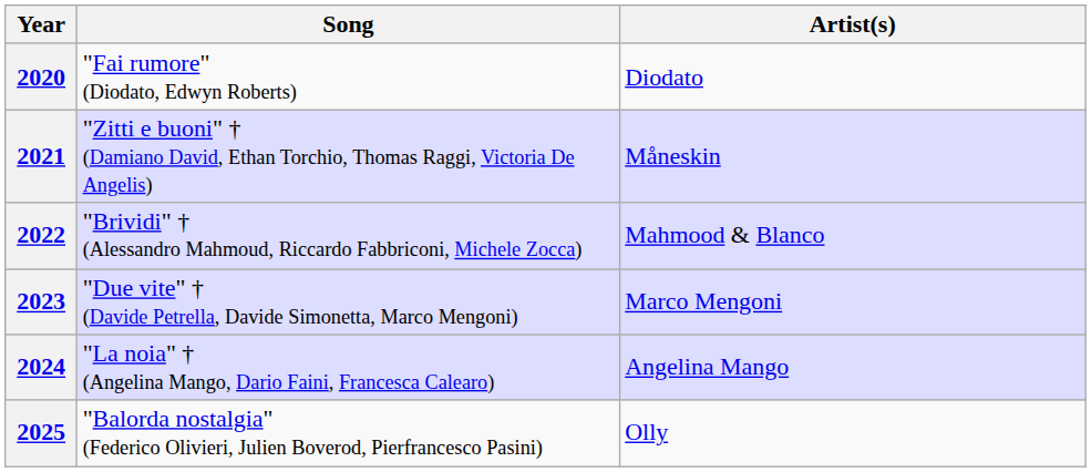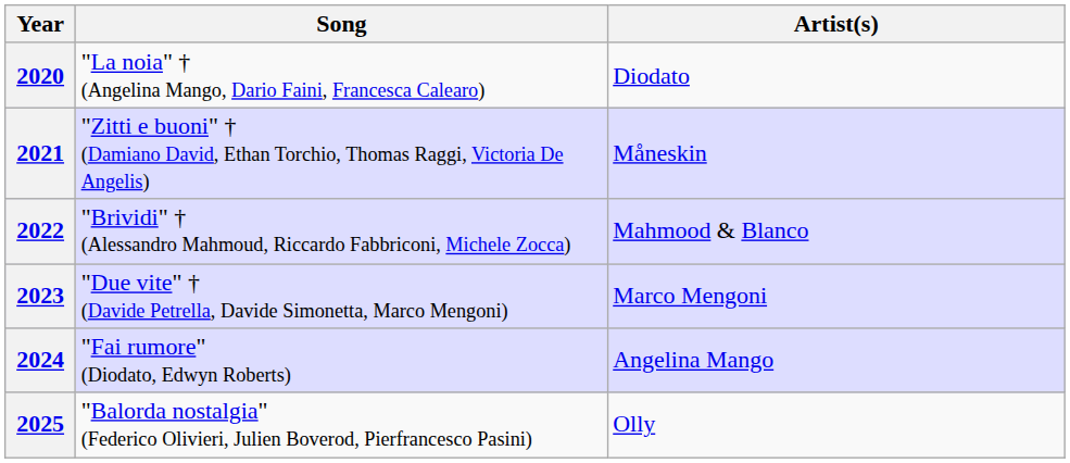2020 | Song: "Fai rumore" (Diodato, Edwyn Roberts) -> "La noia" † (Angelina Mango, Dario Faini, Francesca Calearo)
2024 | Song: "La noia" † (Angelina Mango, Dario Faini, Francesca Calearo) -> "Fai rumore" (Diodato, Edwyn Roberts)
